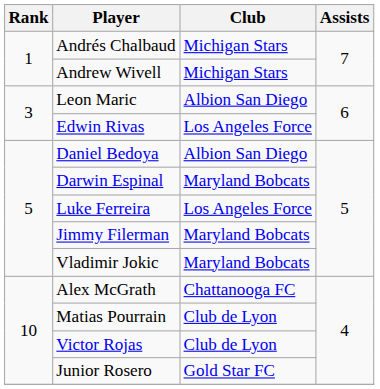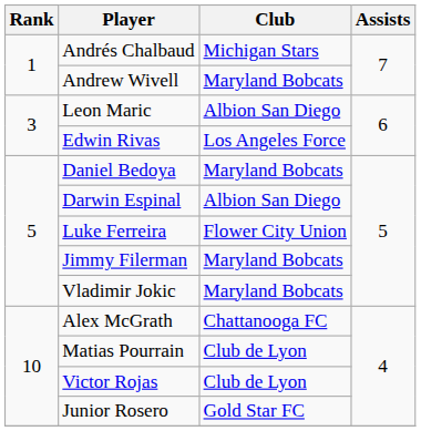Andrew Wivell | Club: Michigan Stars -> Maryland Bobcats
Daniel Bedoya | Club: Albion San Diego -> Maryland Bobcats
Darwin Espinal | Club: Maryland Bobcats -> Albion San Diego
Luke Ferreira | Club: Los Angeles Force -> Flower City Union
